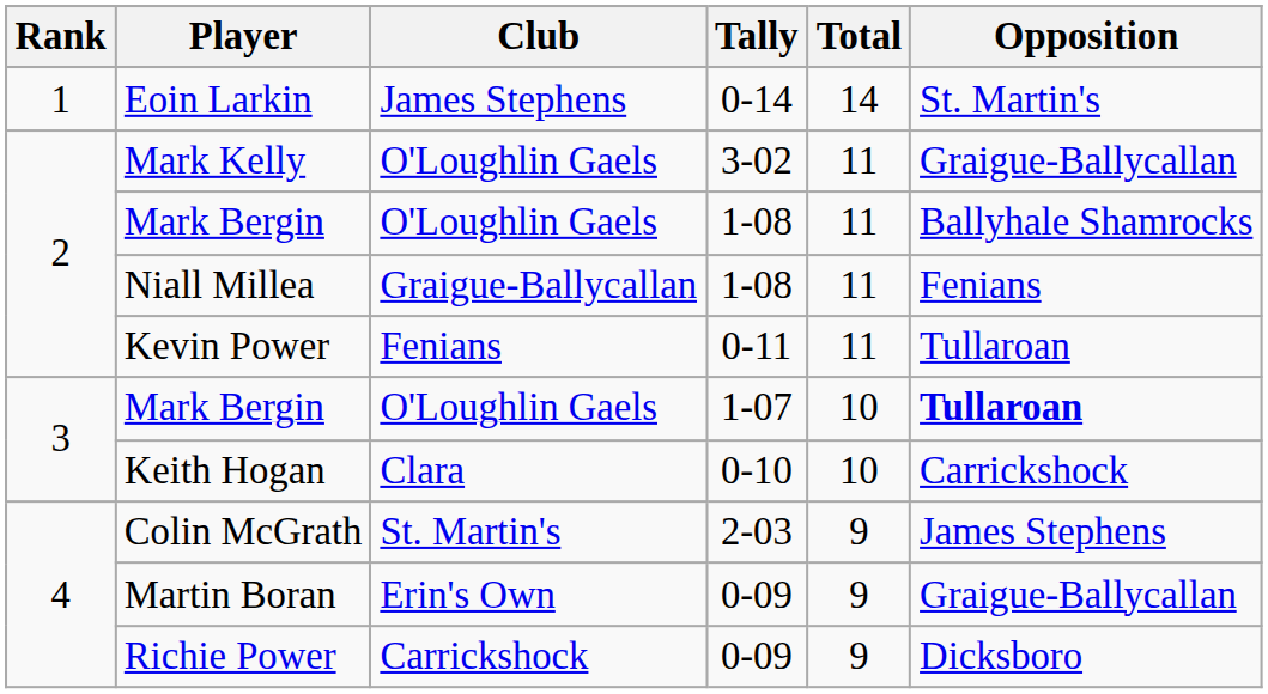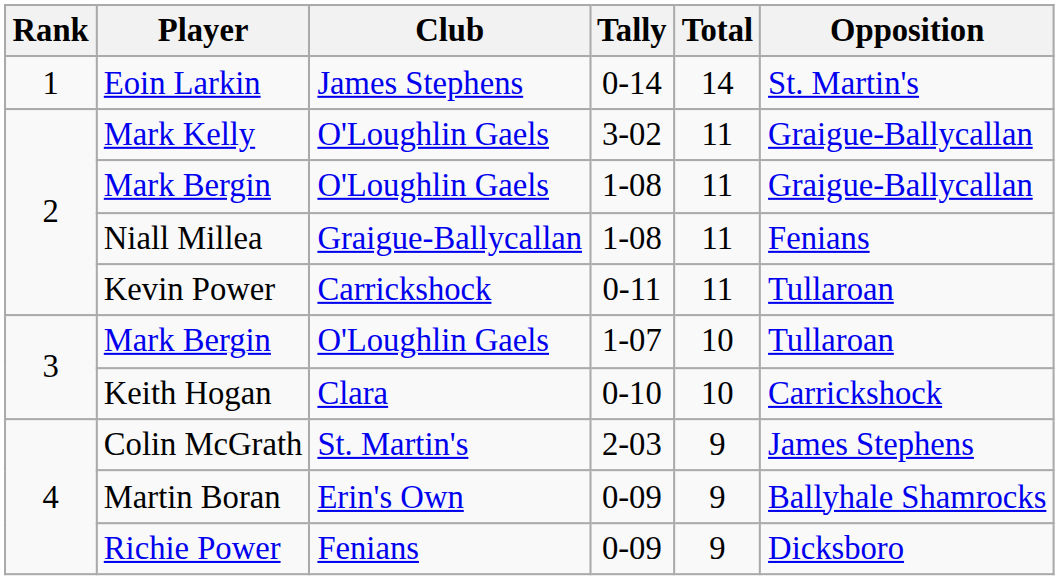Mark Bergin / 1-08 | Opposition: Ballyhale Shamrocks -> Graigue-Ballycallan
Kevin Power | Club: Fenians -> Carrickshock
Mark Bergin / 1-07 | Opposition: bold -> normal
Martin Boran | Opposition: Graigue-Ballycallan -> Ballyhale Shamrocks
Richie Power | Club: Carrickshock -> Fenians
